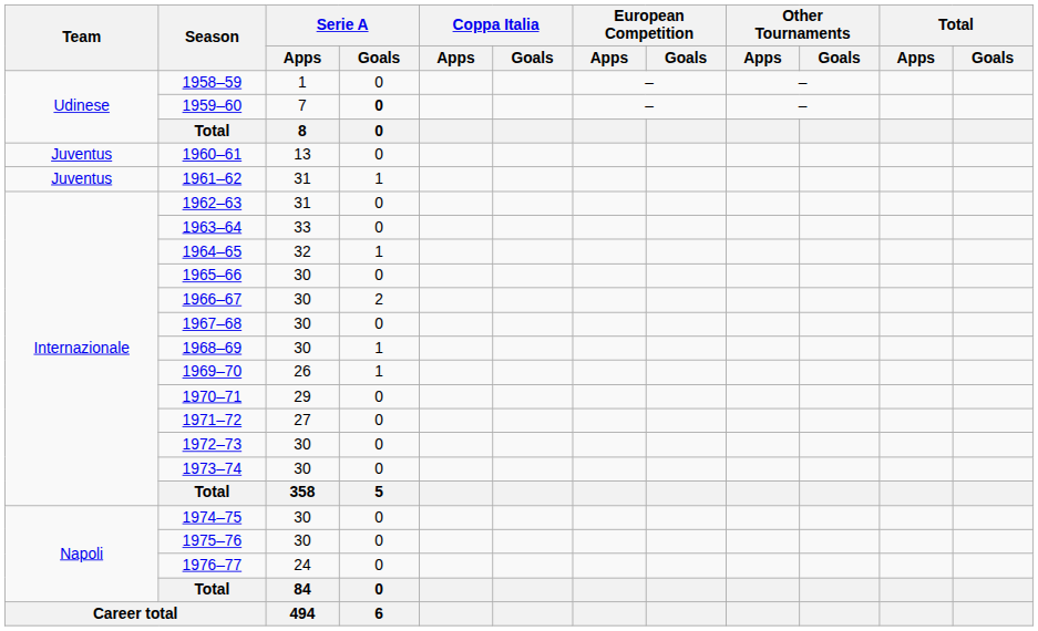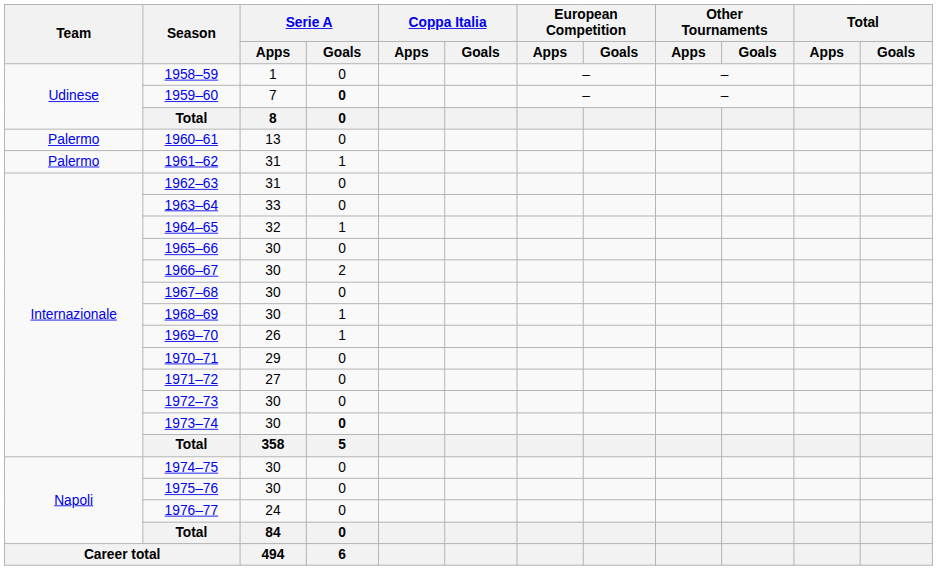1960–61 | Team: Juventus -> Palermo
1961–62 | Team: Juventus -> Palermo
1973–74 | Serie A / Goals: normal -> bold
